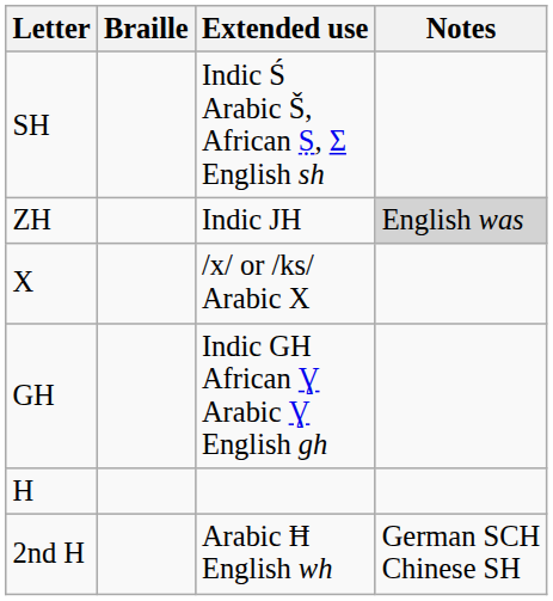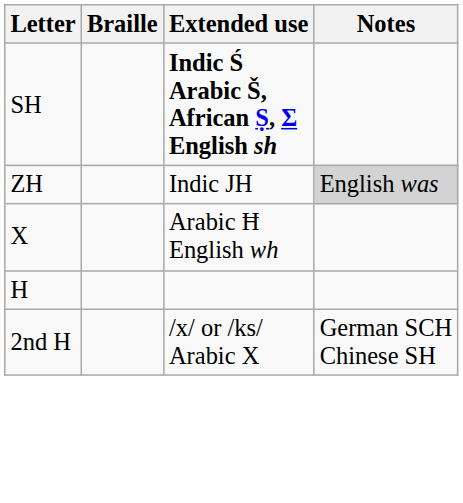SH | Extended use: normal -> bold
X | Extended use: /x/ or /ks/ Arabic X -> Arabic Ħ English wh
- row: GH | Indic GH African Ɣ Arabic Ɣ English gh
2nd H | Extended use: Arabic Ħ English wh -> /x/ or /ks/ Arabic X
